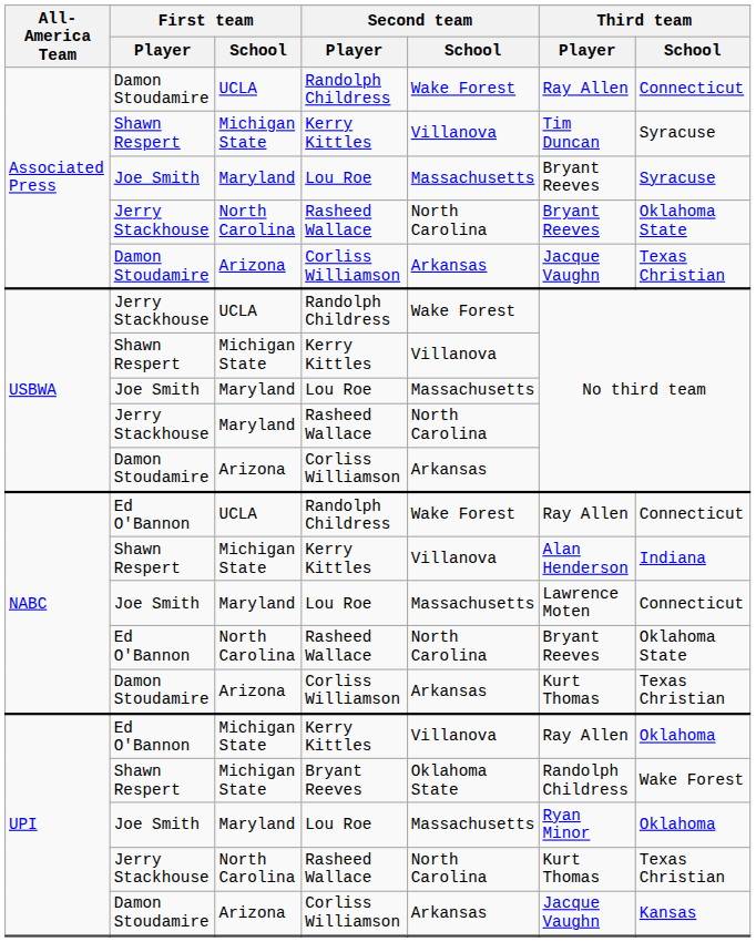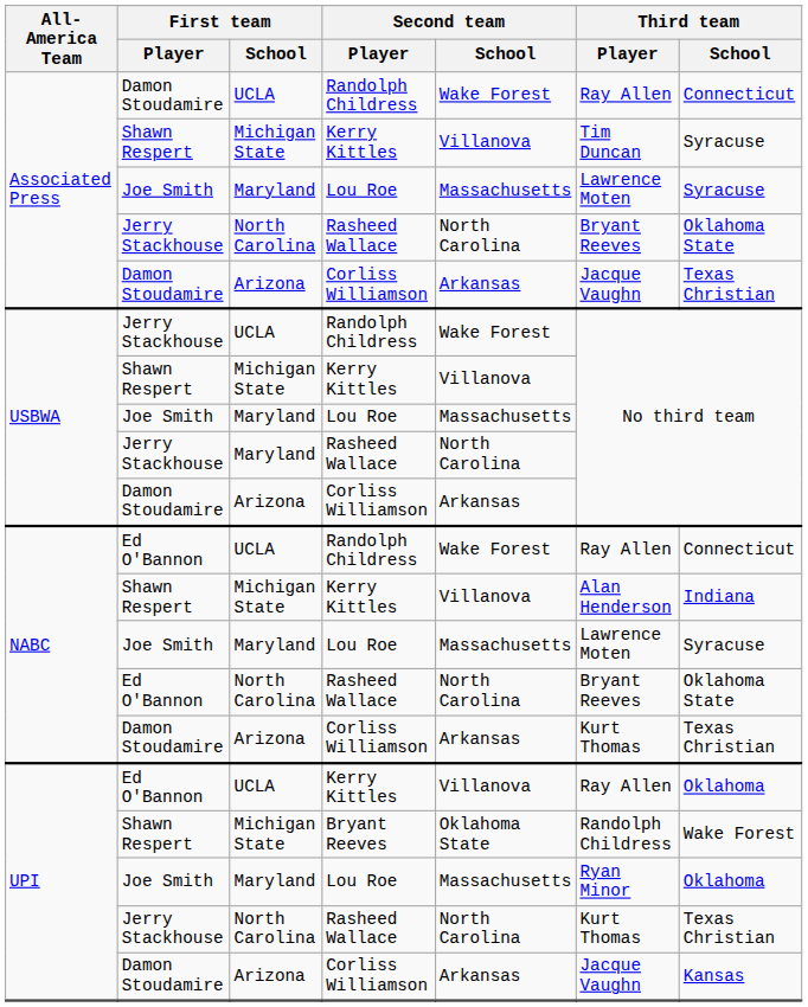Associated Press / Lou Roe | Third team / Player: Bryant Reeves -> Lawrence Moten
NABC / Lou Roe | Third team / School: Connecticut -> Syracuse
UPI / Kerry Kittles | First team / School: Michigan State -> UCLA
